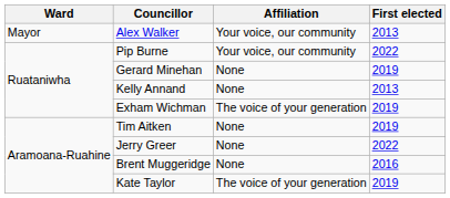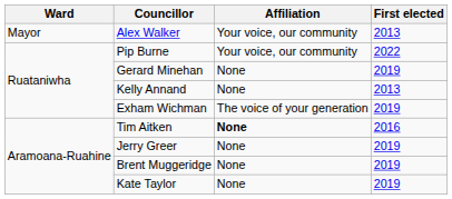Tim Aitken | Affiliation: normal -> bold
Tim Aitken | First elected: 2019 -> 2016
Jerry Greer | First elected: 2022 -> 2019
Brent Muggeridge | First elected: 2016 -> 2019
Kate Taylor | Affiliation: The voice of your generation -> None
